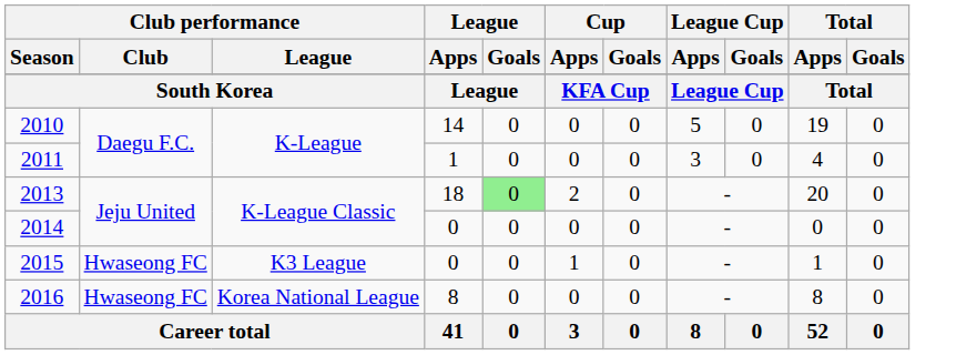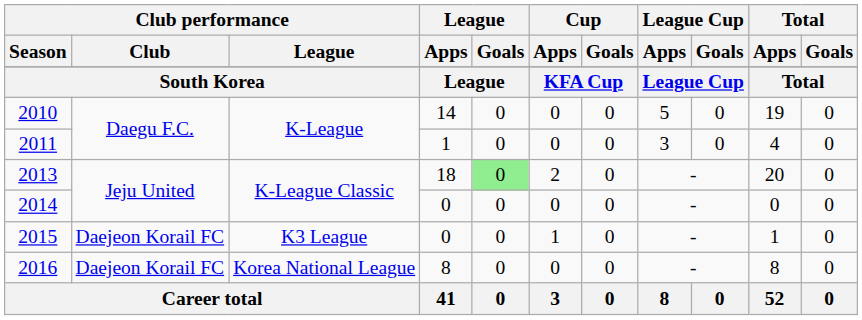2015 | Club performance / Club: Hwaseong FC -> Daejeon Korail FC
2016 | Club performance / Club: Hwaseong FC -> Daejeon Korail FC
